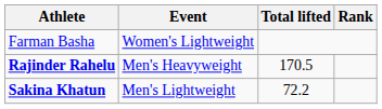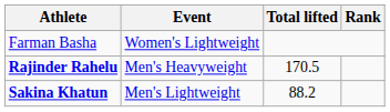Sakina Khatun | Total lifted: 72.2 -> 88.2
